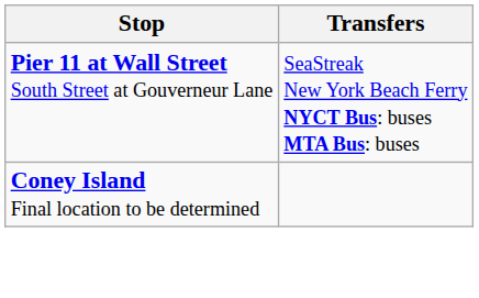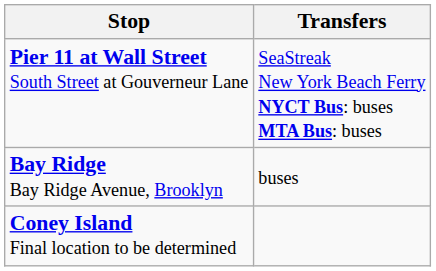+ row: Bay Ridge Bay Ridge Avenue, Brooklyn | buses
